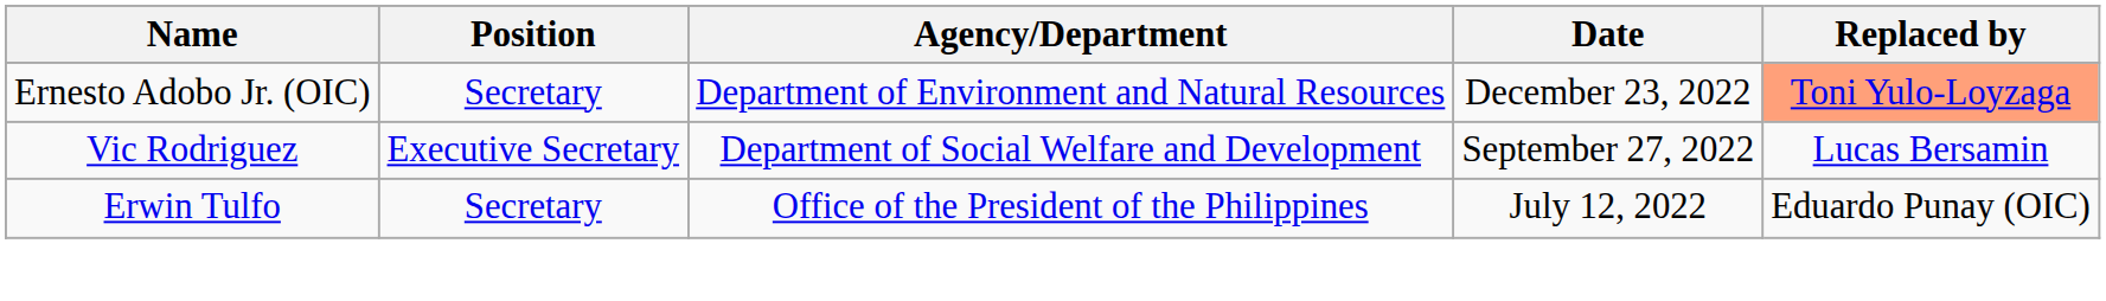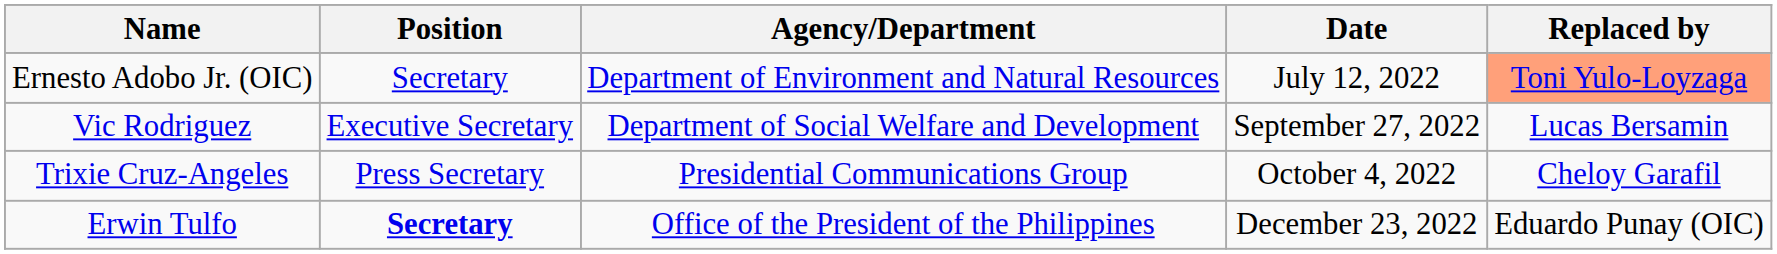Ernesto Adobo Jr. (OIC) | Date: December 23, 2022 -> July 12, 2022
+ row: Trixie Cruz-Angeles | Press Secretary | Presidential Communications Group | October 4, 2022 | Cheloy Garafil
Erwin Tulfo | Position: normal -> bold
Erwin Tulfo | Date: July 12, 2022 -> December 23, 2022
